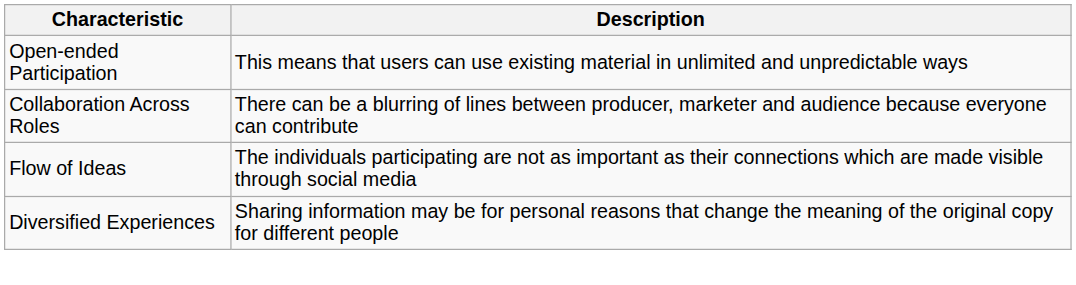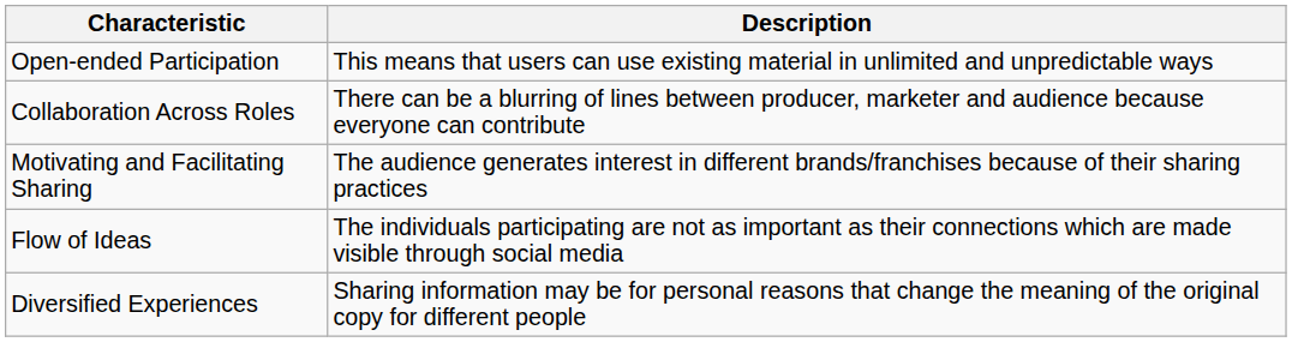+ row: Motivating and Facilitating Sharing | The audience generates interest in different brands/franchises because of their sharing practices
